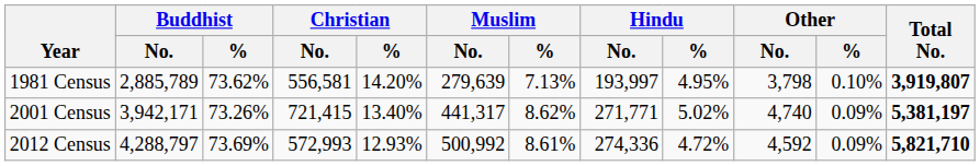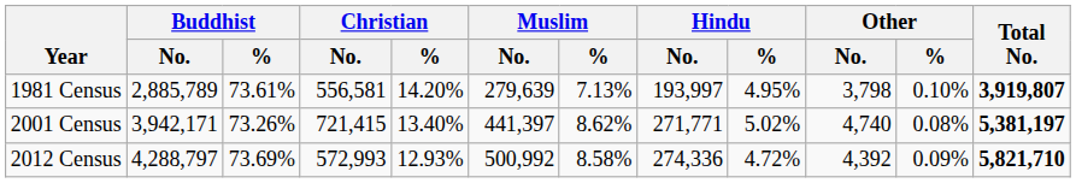1981 Census | Buddhist / %: 73.62% -> 73.61%
2001 Census | Muslim / No.: 441,317 -> 441,397
2001 Census | Other / %: 0.09% -> 0.08%
2012 Census | Muslim / %: 8.61% -> 8.58%
2012 Census | Other / No.: 4,592 -> 4,392
